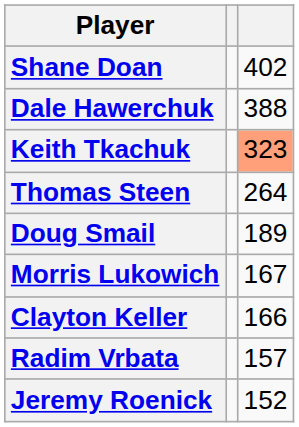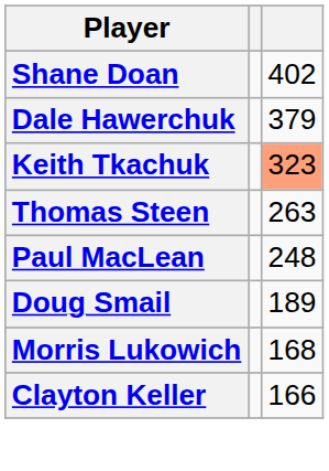Dale Hawerchuk | column 3: 388 -> 379
Thomas Steen | column 3: 264 -> 263
+ row: Paul MacLean | 248
Morris Lukowich | column 3: 167 -> 168
- row: Radim Vrbata | 157
- row: Jeremy Roenick | 152
